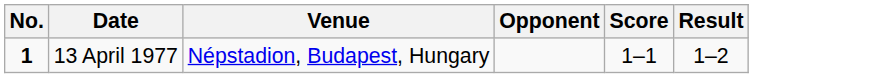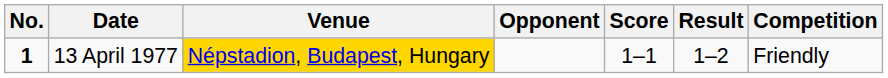+ column: Competition | Friendly
13 April 1977 | Venue: no background -> gold background
